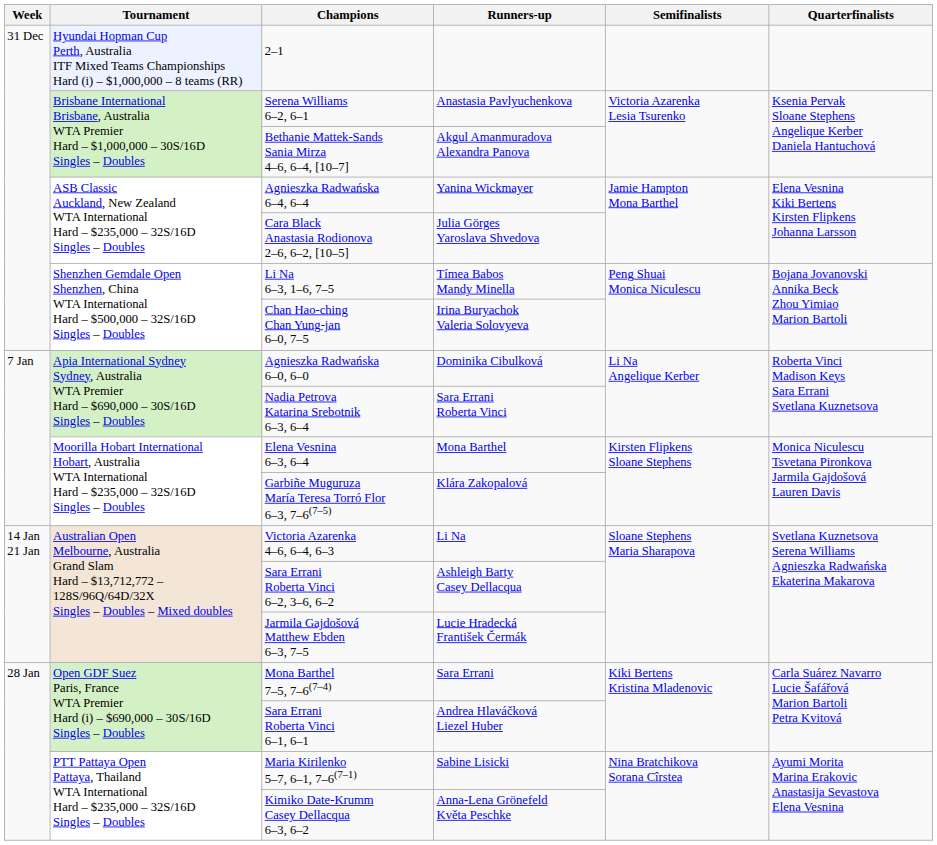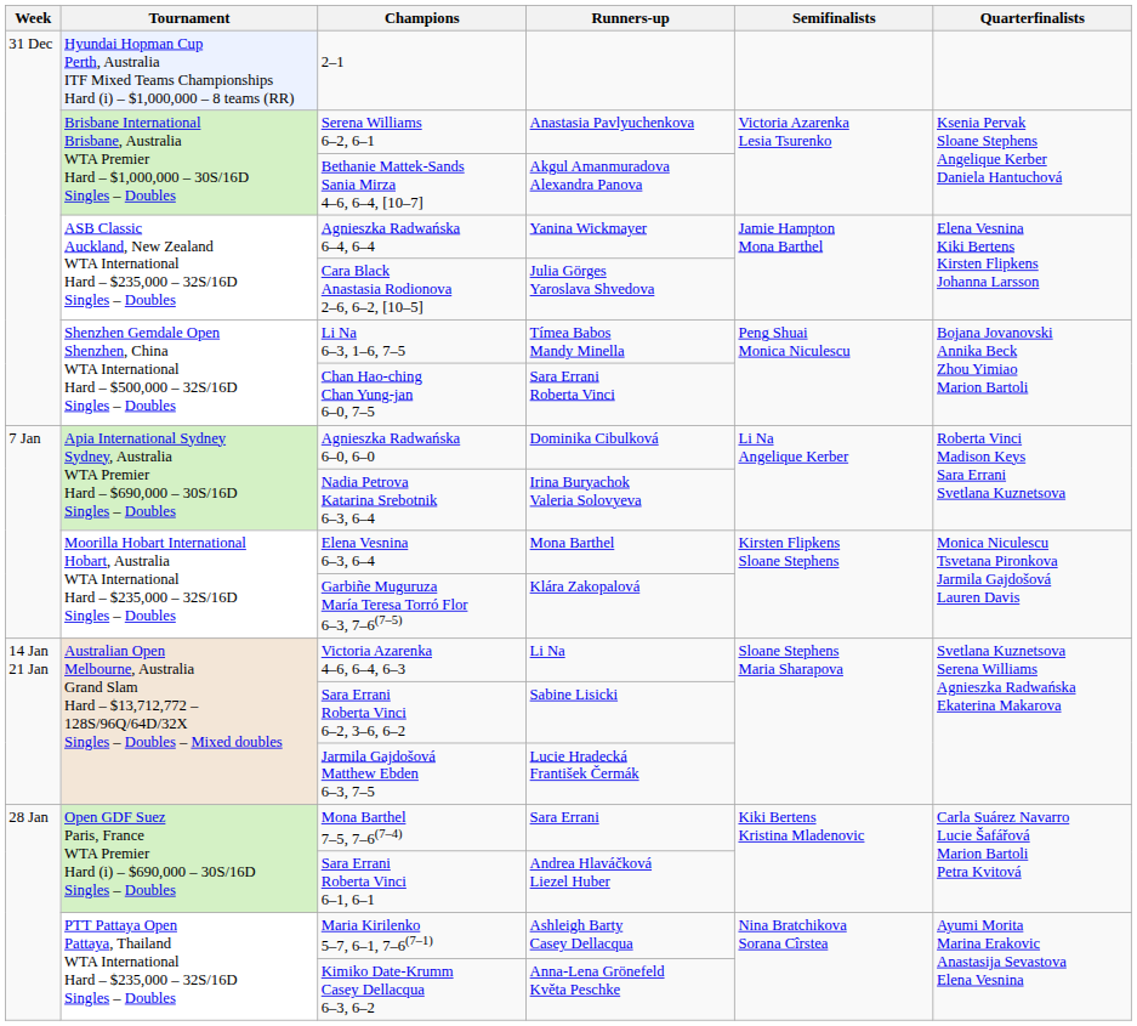Chan Hao-ching Chan Yung-jan 6–0, 7–5 | Runners-up: Irina Buryachok Valeria Solovyeva -> Sara Errani Roberta Vinci
Nadia Petrova Katarina Srebotnik 6–3, 6–4 | Runners-up: Sara Errani Roberta Vinci -> Irina Buryachok Valeria Solovyeva
Sara Errani Roberta Vinci 6–2, 3–6, 6–2 | Runners-up: Ashleigh Barty Casey Dellacqua -> Sabine Lisicki
Maria Kirilenko 5–7, 6–1, 7–6(7–1) | Runners-up: Sabine Lisicki -> Ashleigh Barty Casey Dellacqua
